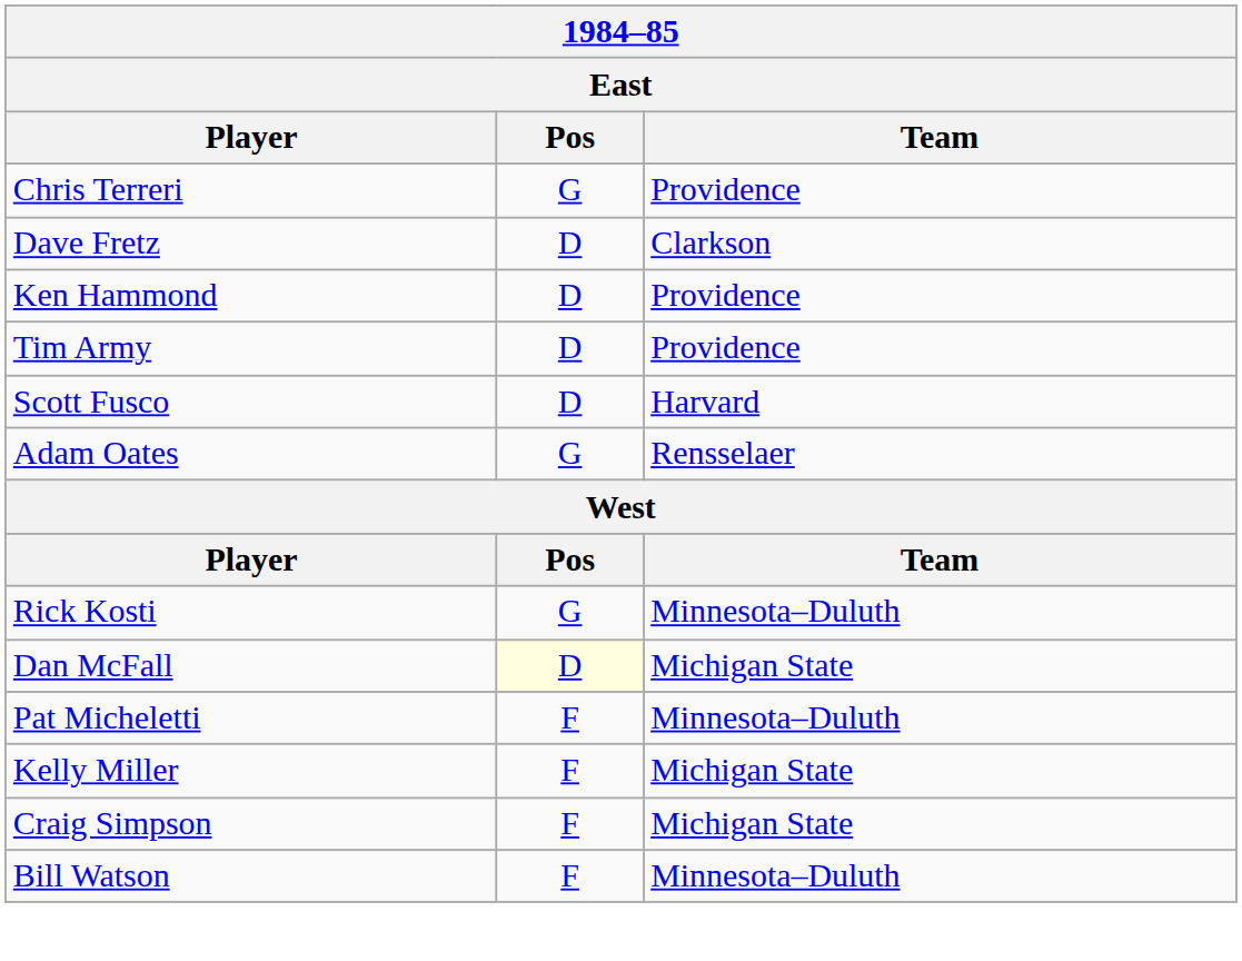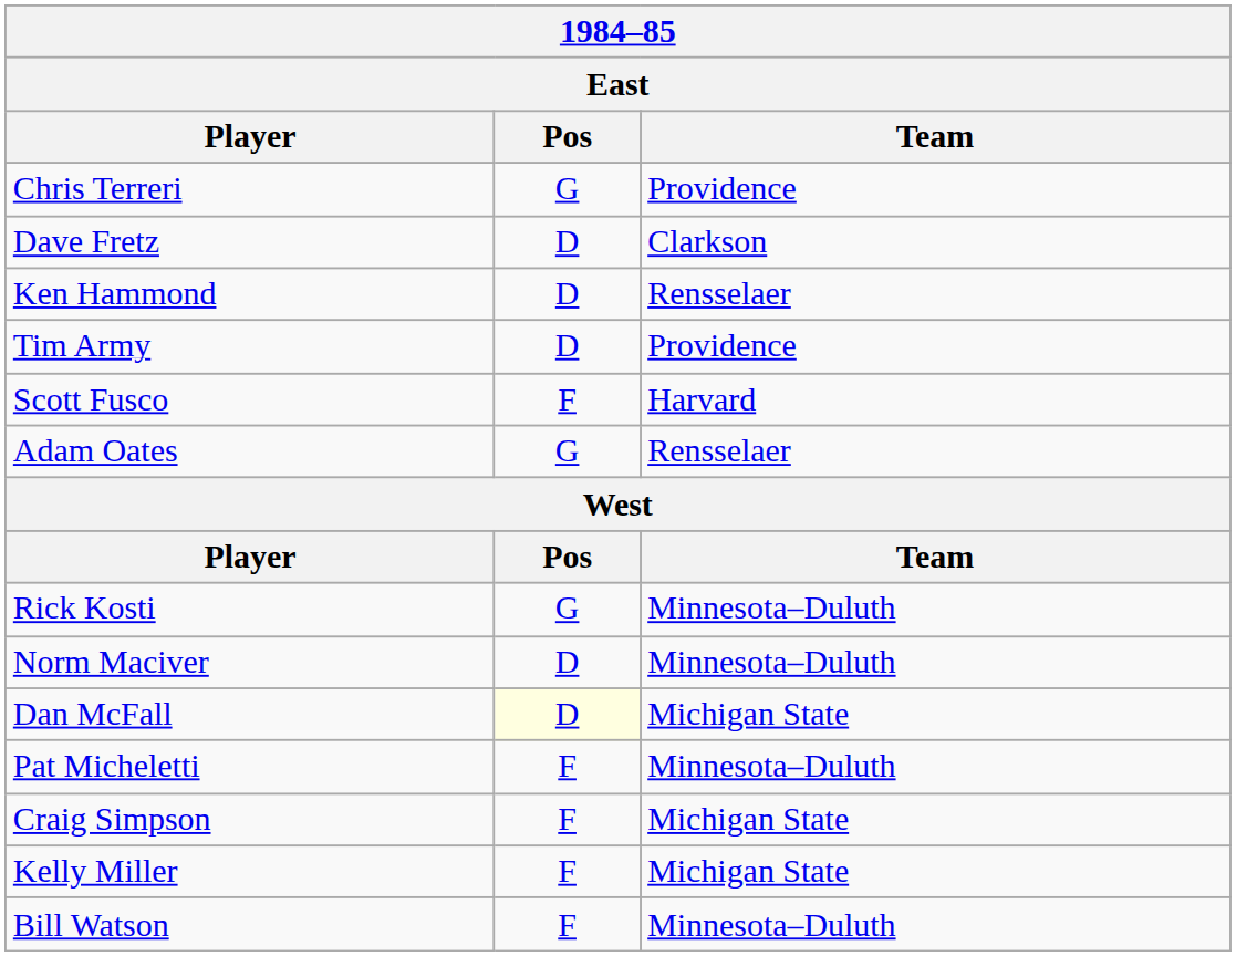Ken Hammond | Team: Providence -> Rensselaer
Scott Fusco | Pos: D -> F
+ row: Norm Maciver | D | Minnesota–Duluth
rows swapped: Kelly Miller <-> Craig Simpson
